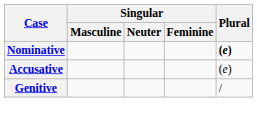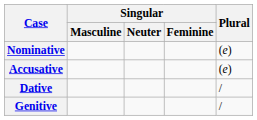Nominative | Plural: bold -> normal
+ row: Dative | /
